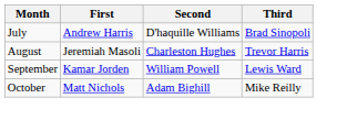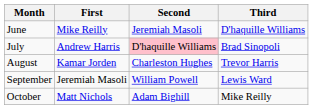+ row: June | Mike Reilly | Jeremiah Masoli | D'haquille Williams
July | Second: no background -> pink background
August | First: Jeremiah Masoli -> Kamar Jorden
September | First: Kamar Jorden -> Jeremiah Masoli
